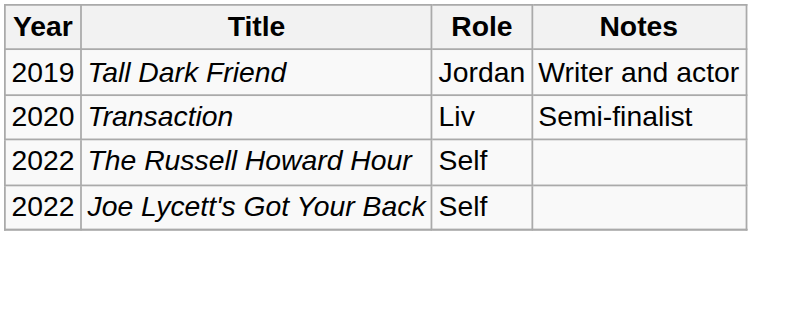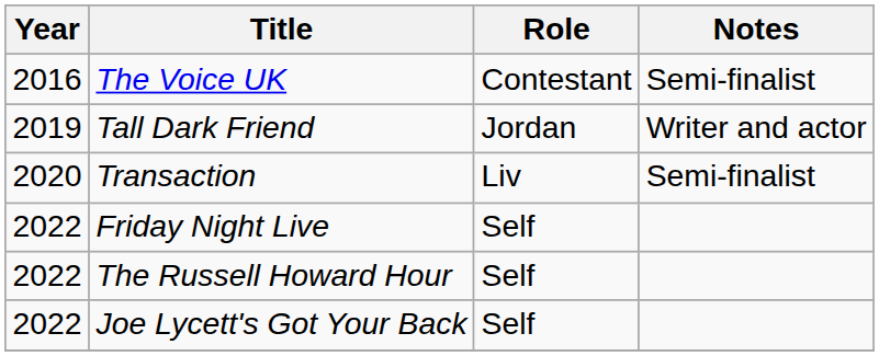+ row: 2016 | The Voice UK | Contestant | Semi-finalist
+ row: 2022 | Friday Night Live | Self
